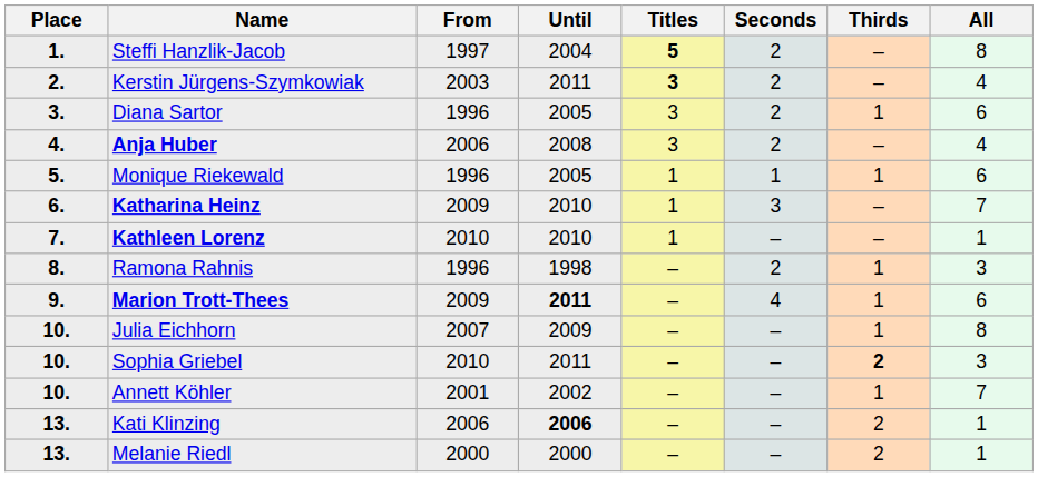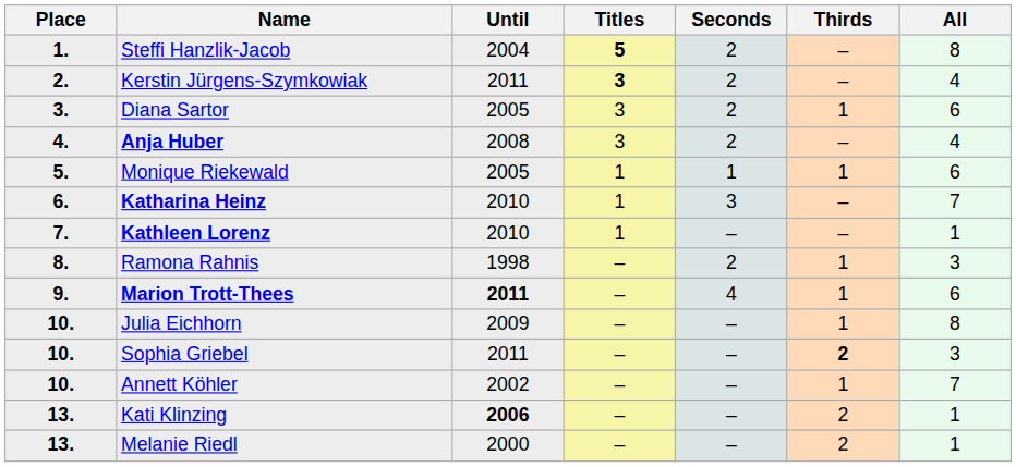- column: From | 1997 | 2003 | 1996 | 2006 | 1996 | 2009 | 2010 | 1996 | 2009 | 2007 | 2010 | 2001 | 2006 | 2000
